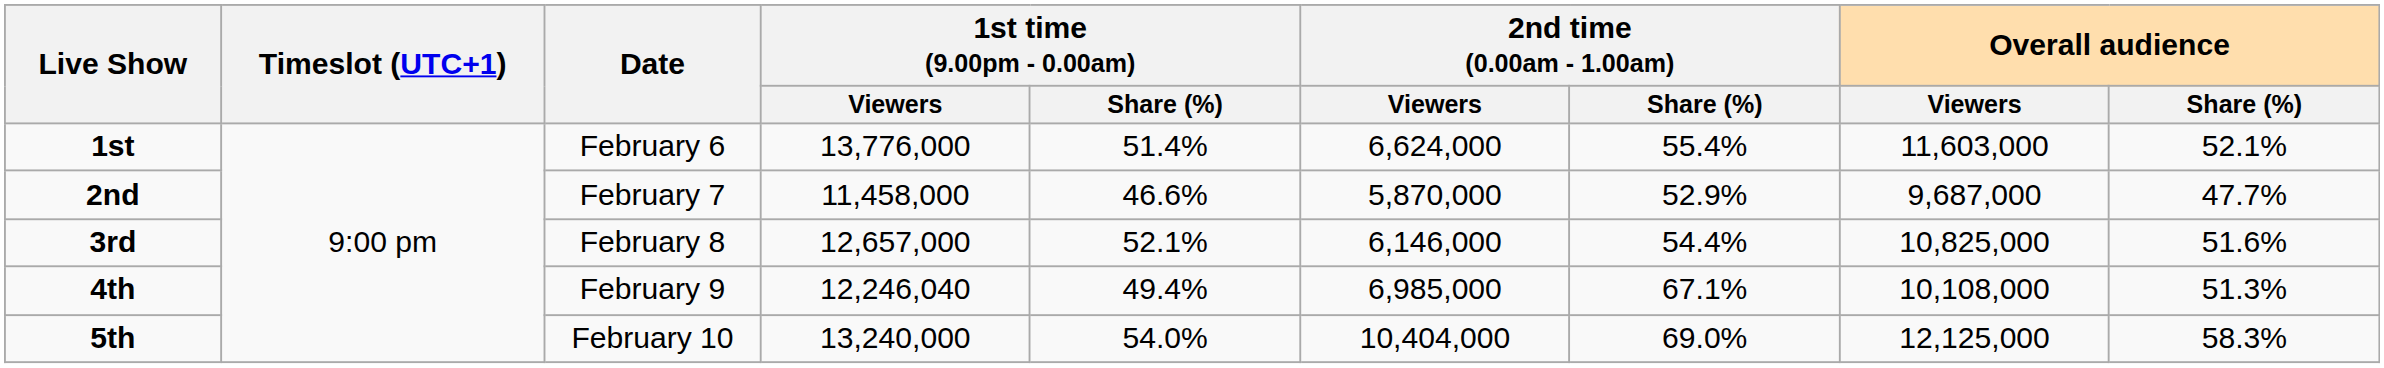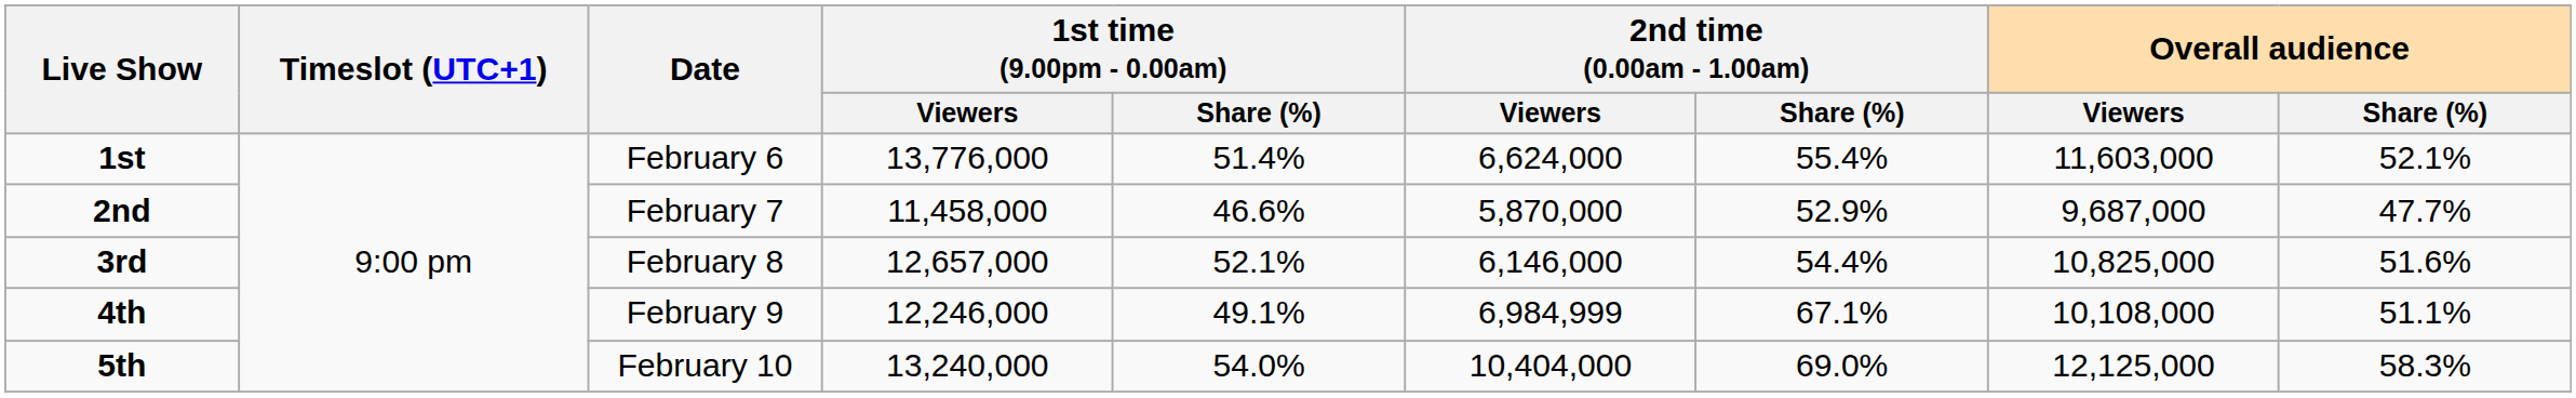4th | 1st time (9.00pm - 0.00am) / Viewers: 12,246,040 -> 12,246,000
4th | 1st time (9.00pm - 0.00am) / Share (%): 49.4% -> 49.1%
4th | 2nd time (0.00am - 1.00am) / Viewers: 6,985,000 -> 6,984,999
4th | Overall audience / Share (%): 51.3% -> 51.1%
